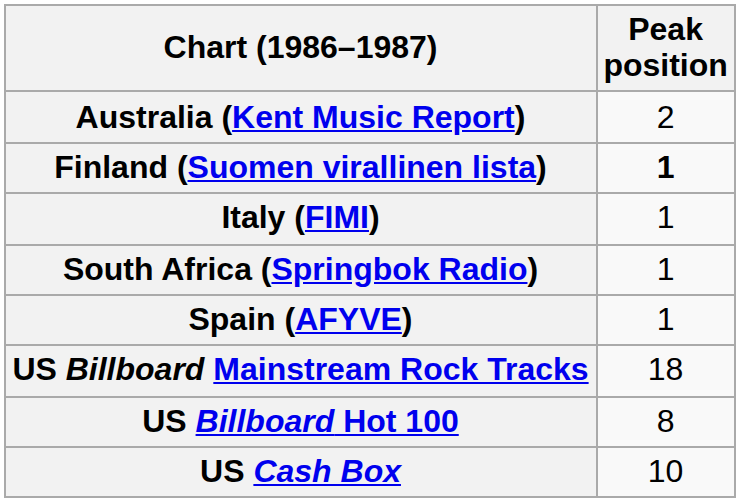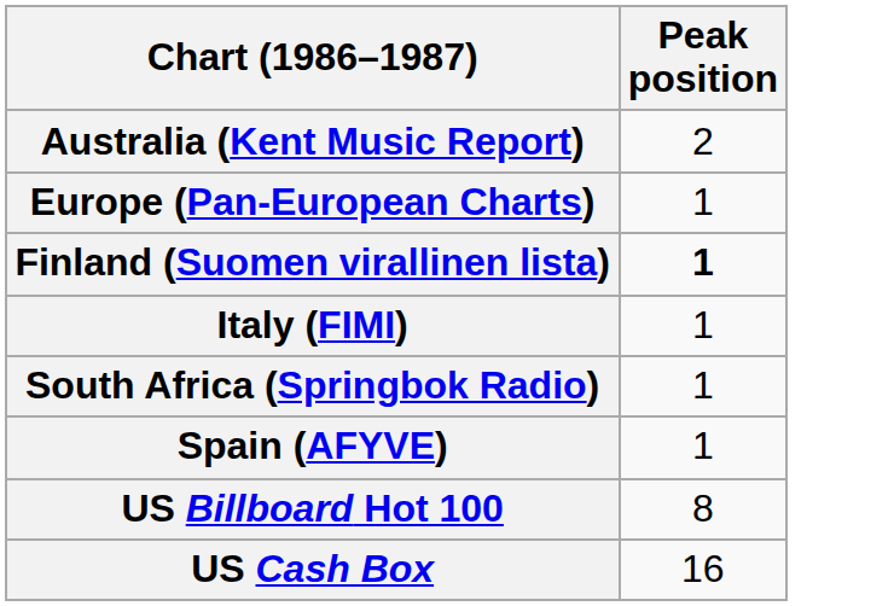+ row: Europe (Pan-European Charts) | 1
- row: US Billboard Mainstream Rock Tracks | 18
US Cash Box | Peak position: 10 -> 16
